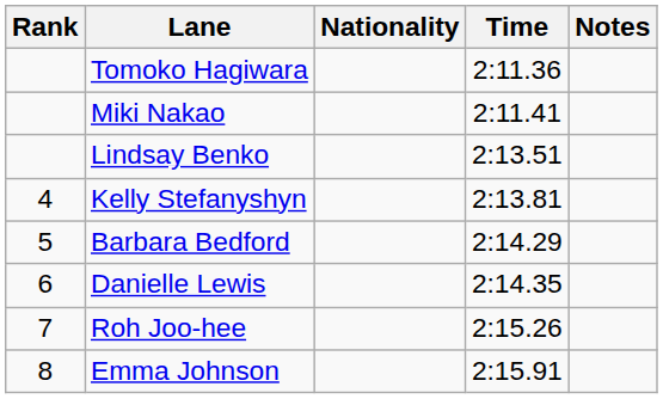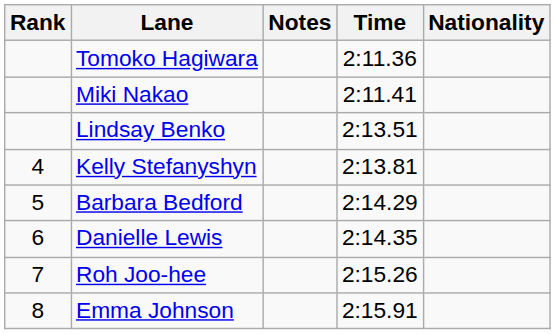columns swapped: Nationality <-> Notes
